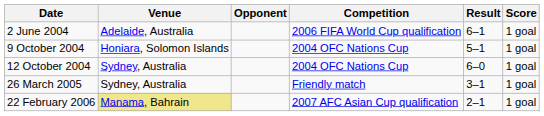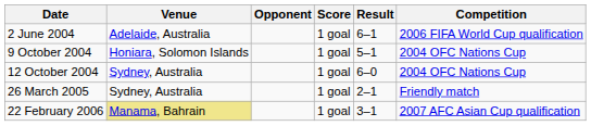columns swapped: Score <-> Competition
26 March 2005 | Result: 3–1 -> 2–1
22 February 2006 | Result: 2–1 -> 3–1
